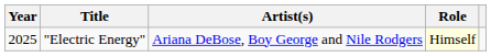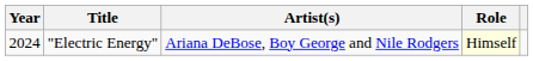"Electric Energy" | Year: 2025 -> 2024
